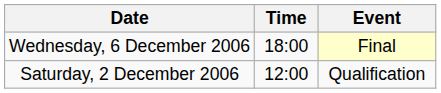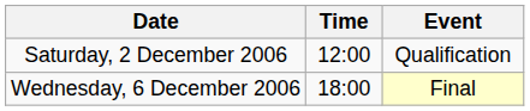rows swapped: Saturday, 2 December 2006 <-> Wednesday, 6 December 2006
